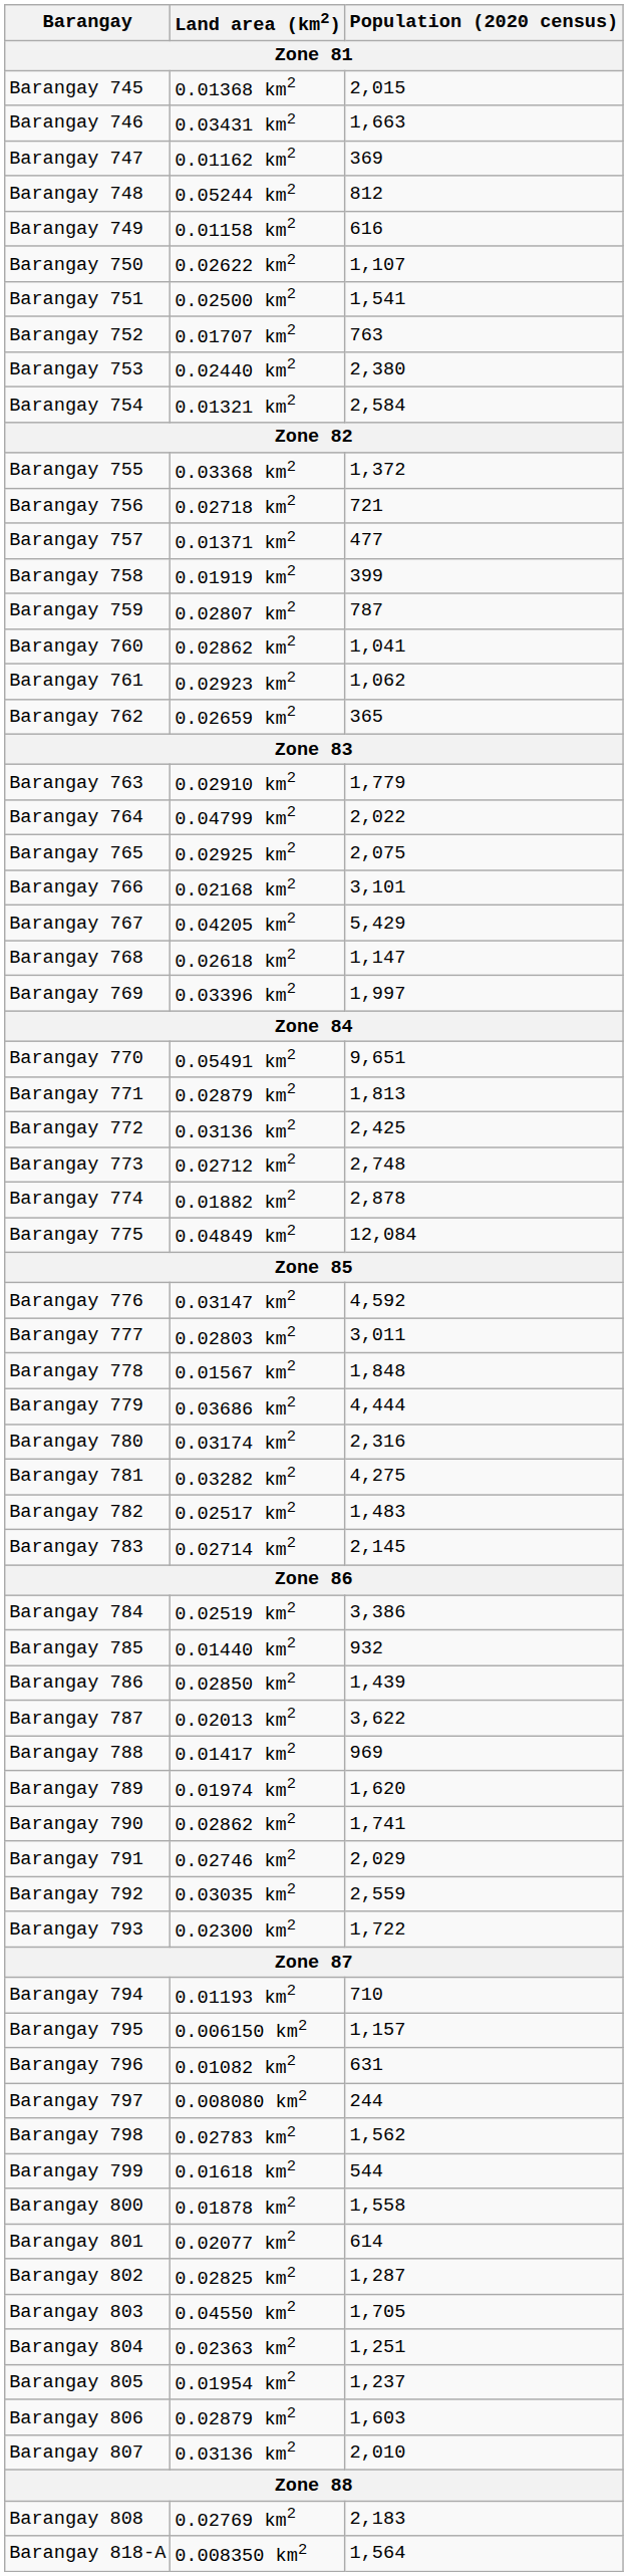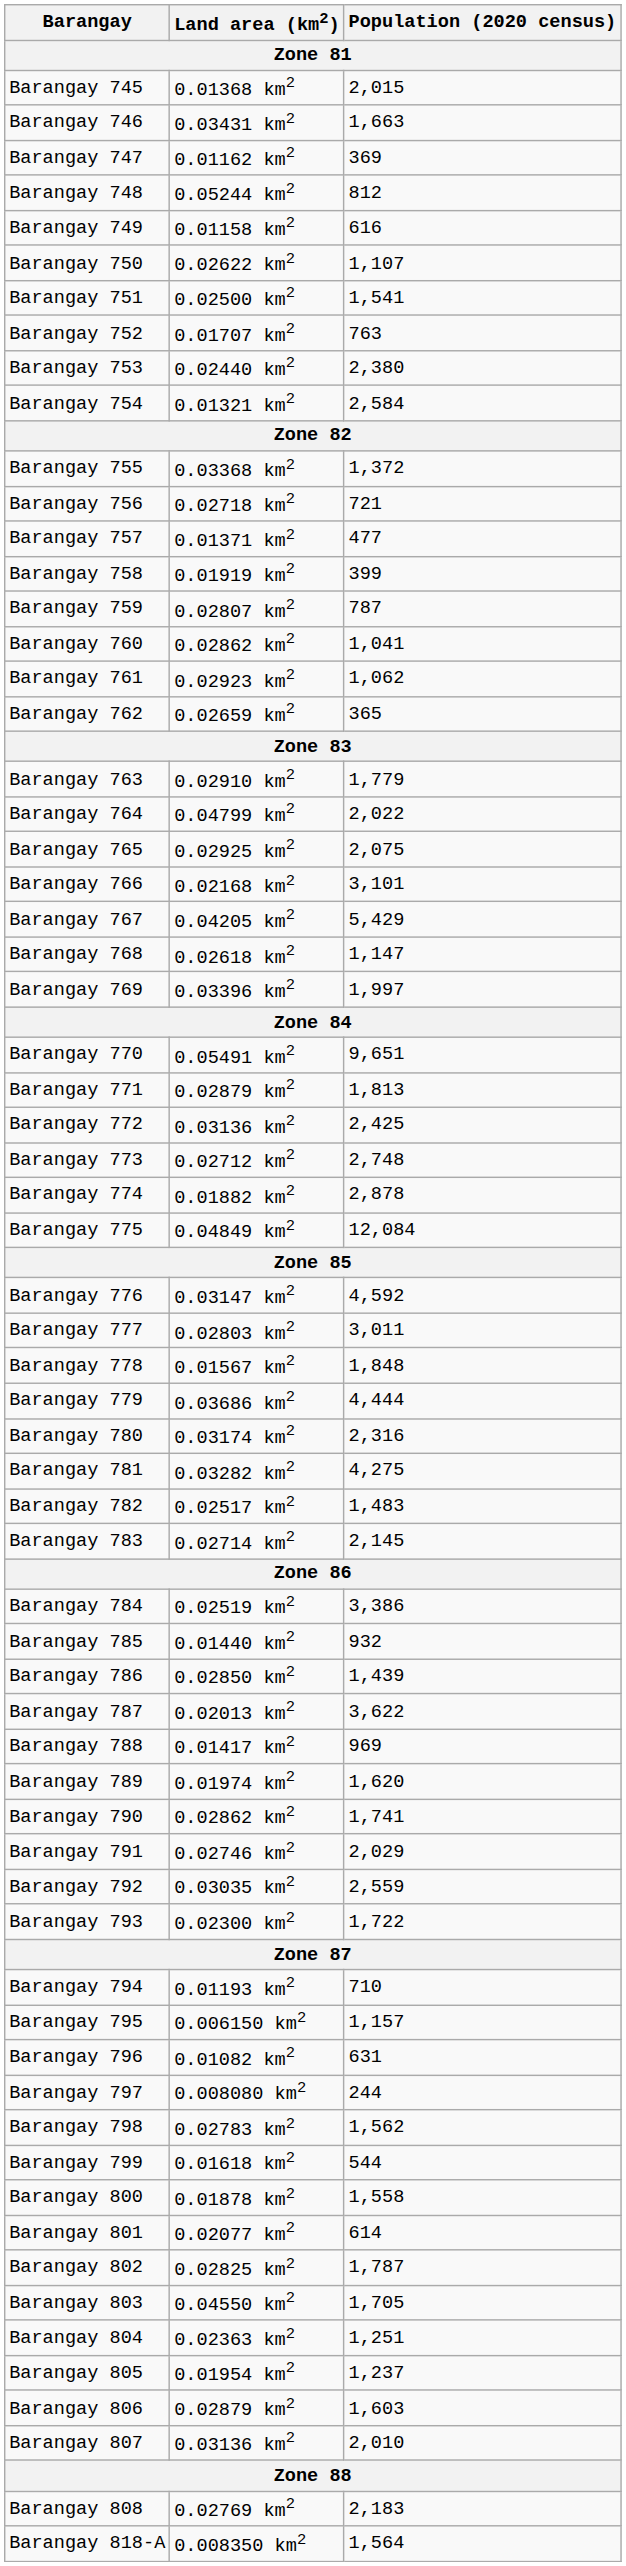Barangay 802 | Population (2020 census): 1,287 -> 1,787
